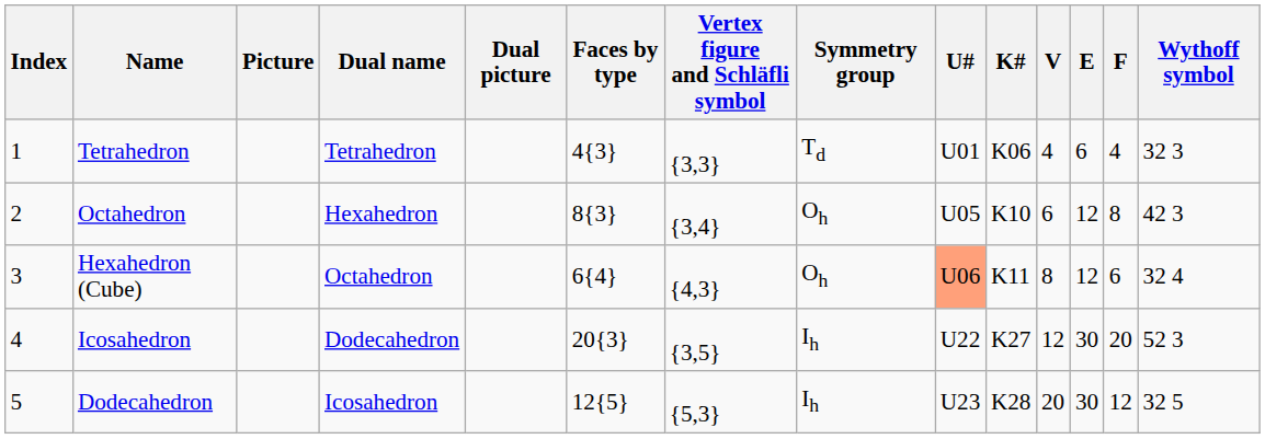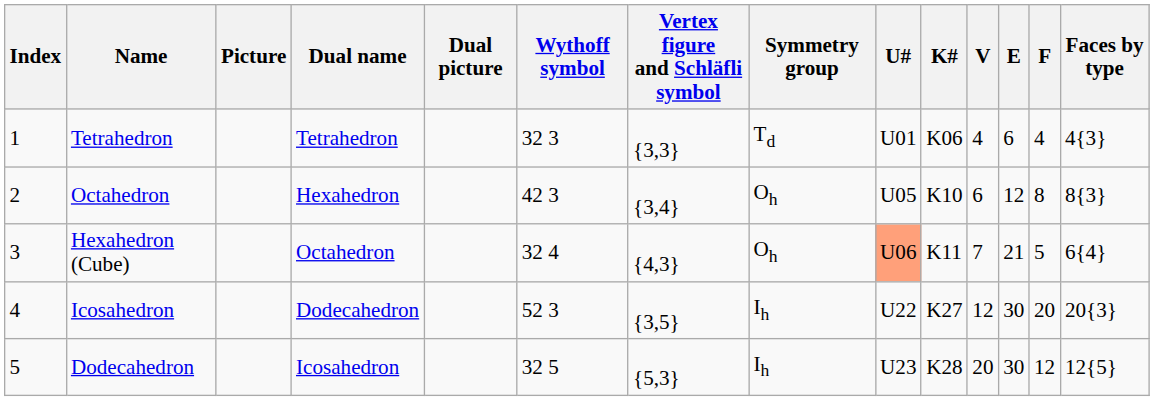columns swapped: Wythoff symbol <-> Faces by type
Hexahedron (Cube) | V: 8 -> 7
Hexahedron (Cube) | E: 12 -> 21
Hexahedron (Cube) | F: 6 -> 5
